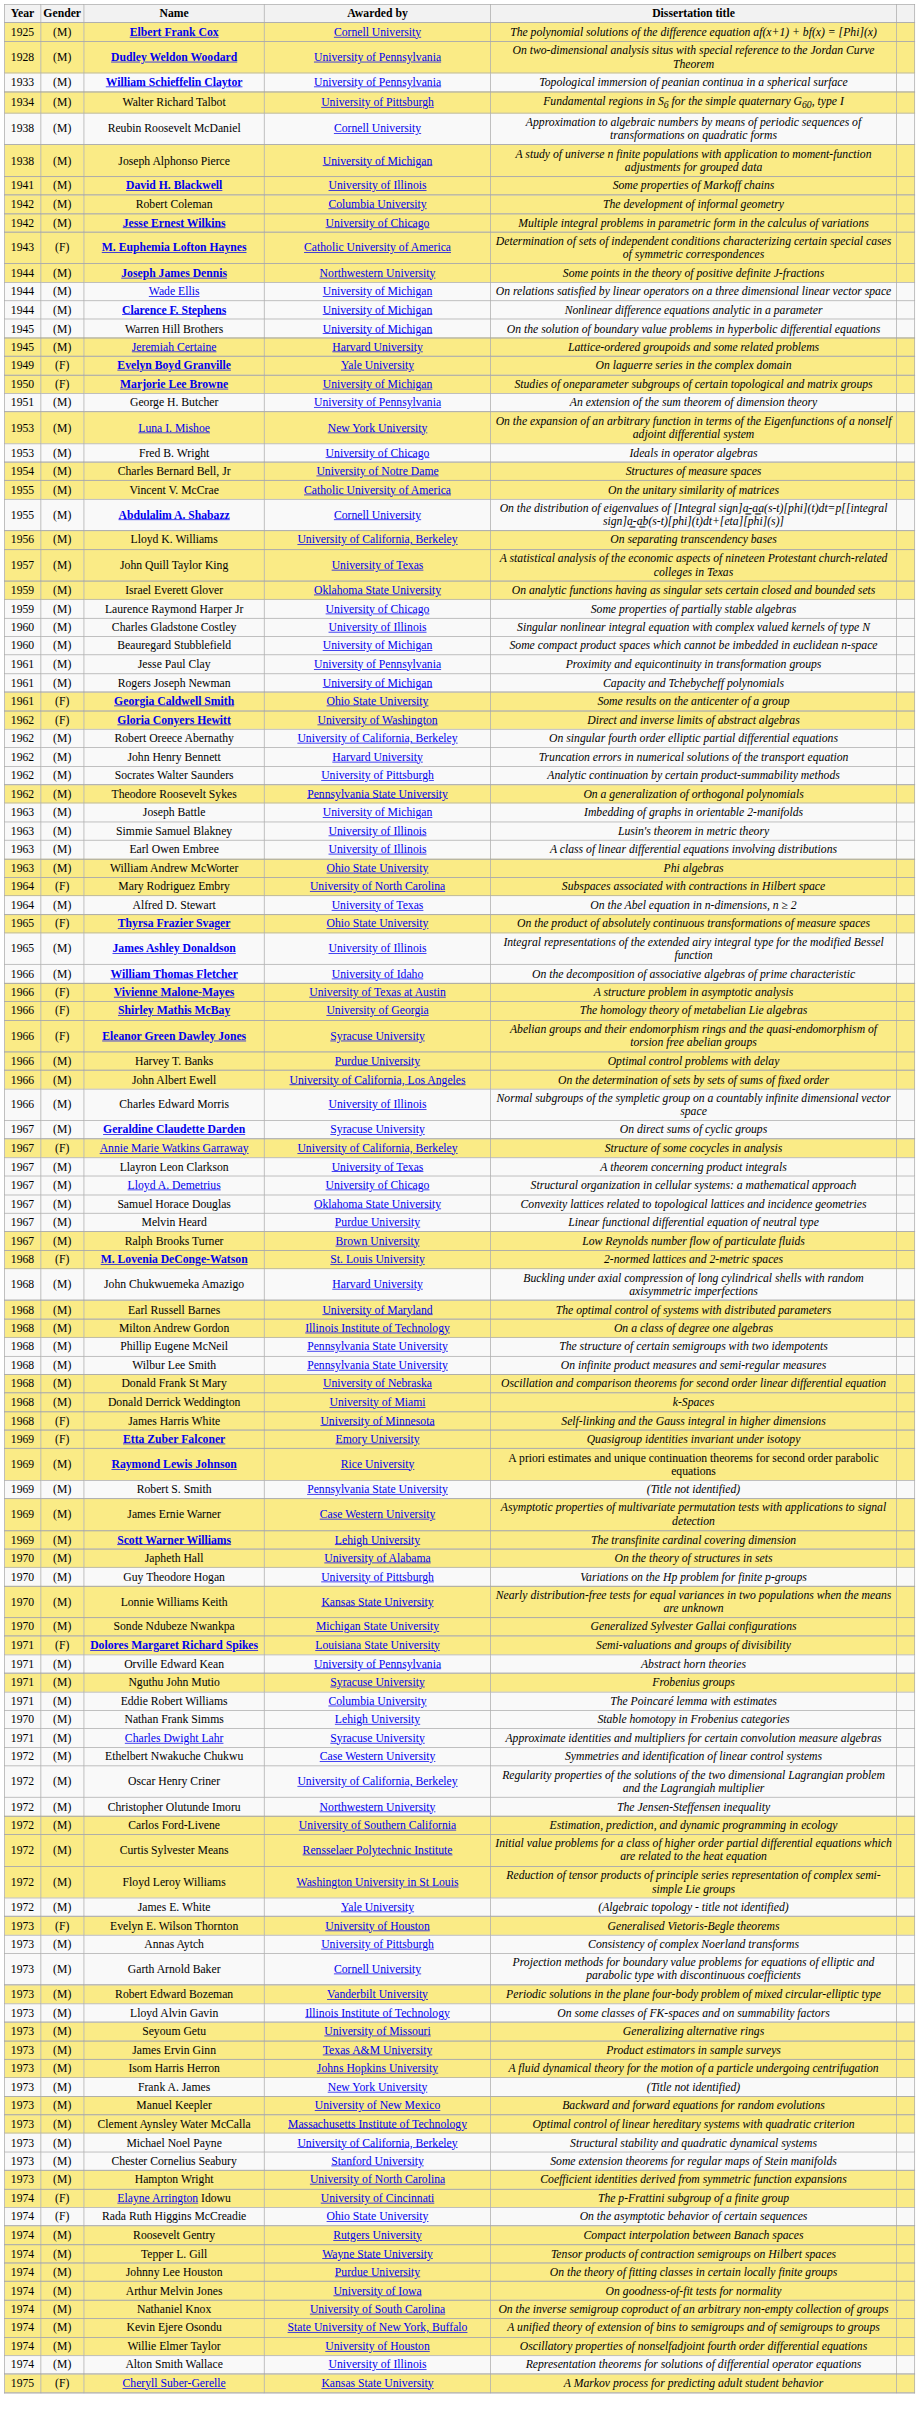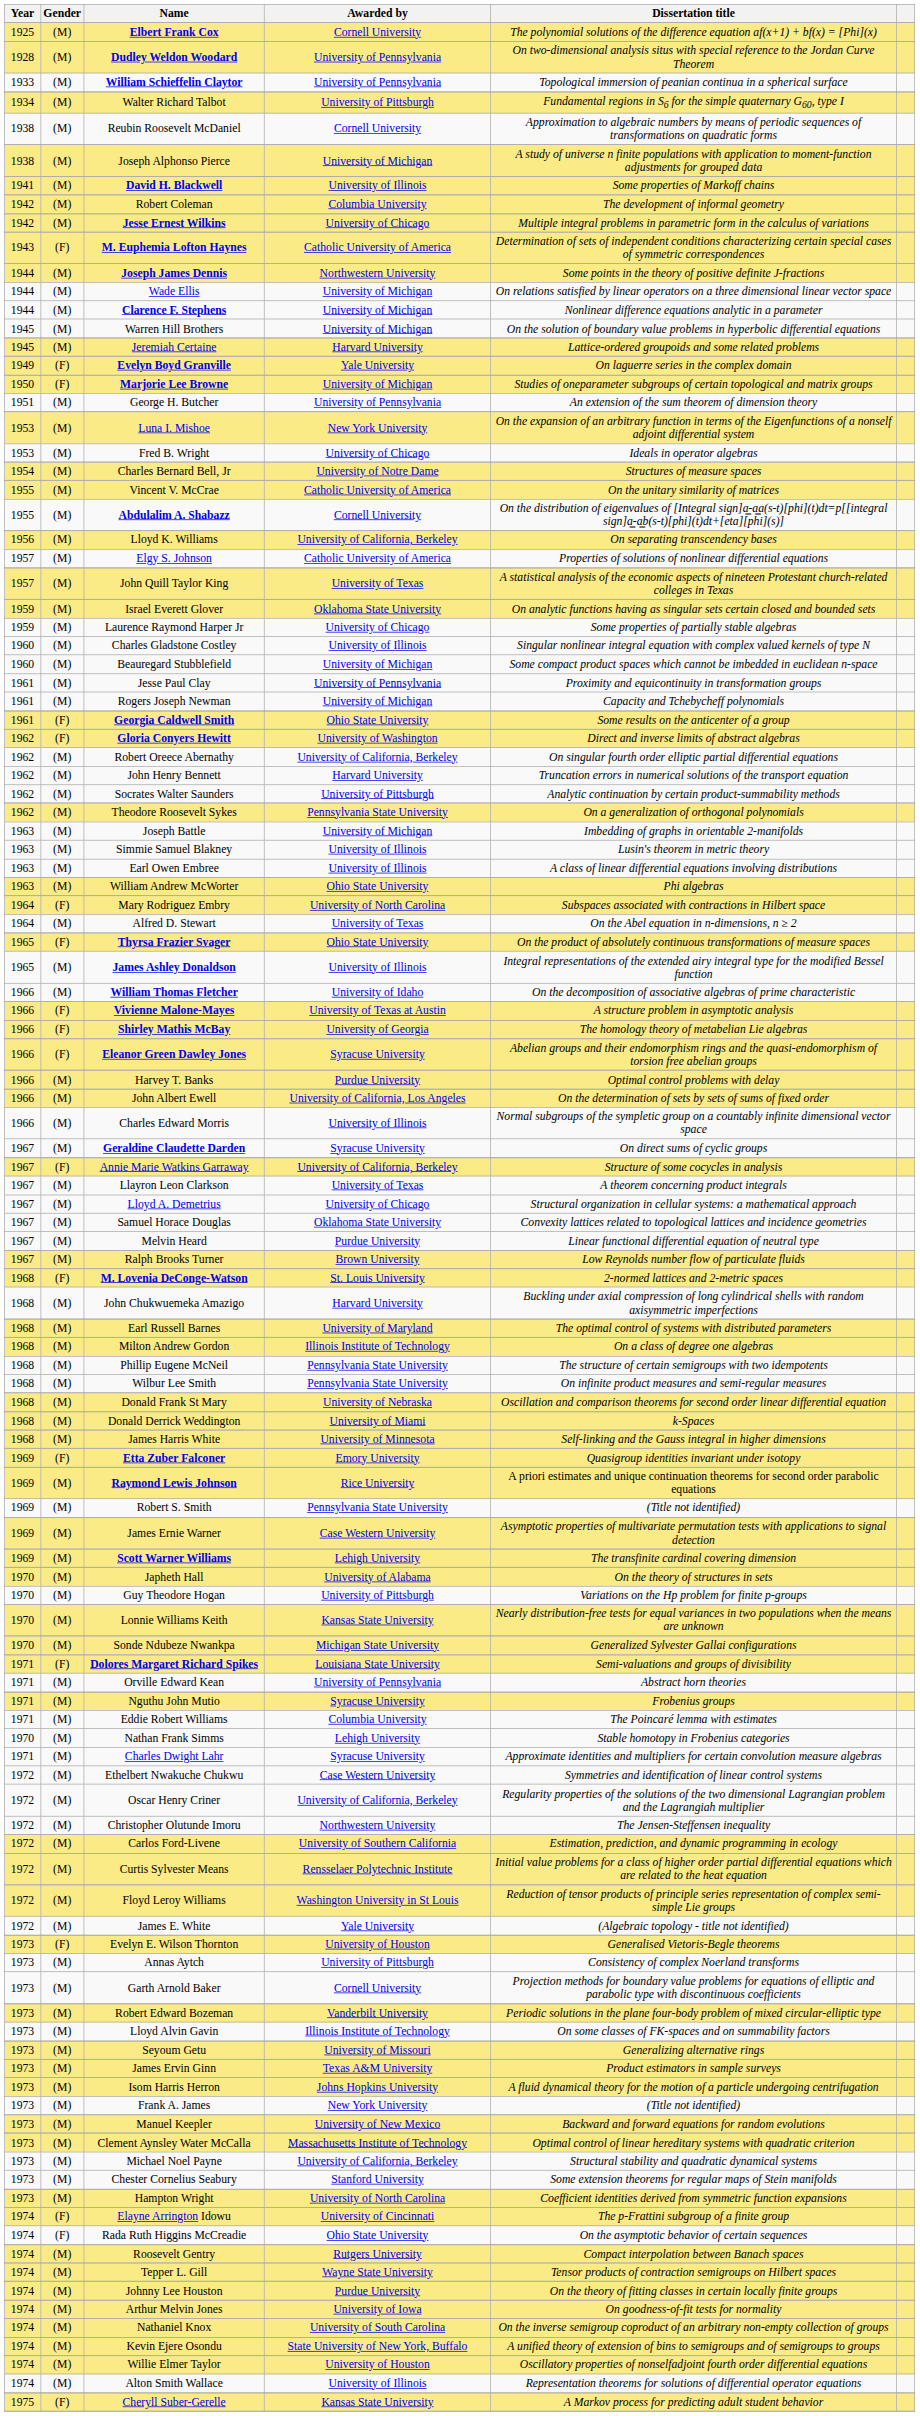+ row: 1957 | (M) | Elgy S. Johnson | Catholic University of America | Properties of solutions of nonlinear differential equations
James Harris White | Gender: (F) -> (M)
